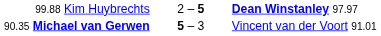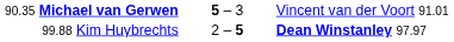rows swapped: 90.35 Michael van Gerwen <-> 99.88 Kim Huybrechts
